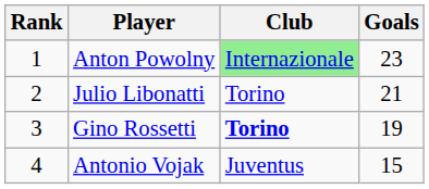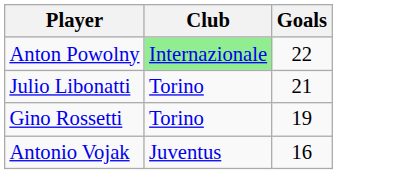- column: Rank | 1 | 2 | 3 | 4
Anton Powolny | Goals: 23 -> 22
Gino Rossetti | Club: bold -> normal
Antonio Vojak | Goals: 15 -> 16
